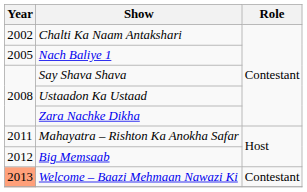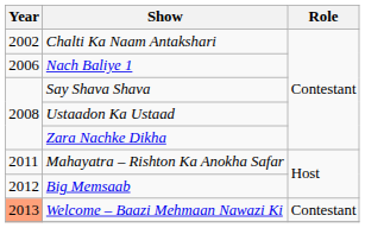Nach Baliye 1 | Year: 2005 -> 2006
